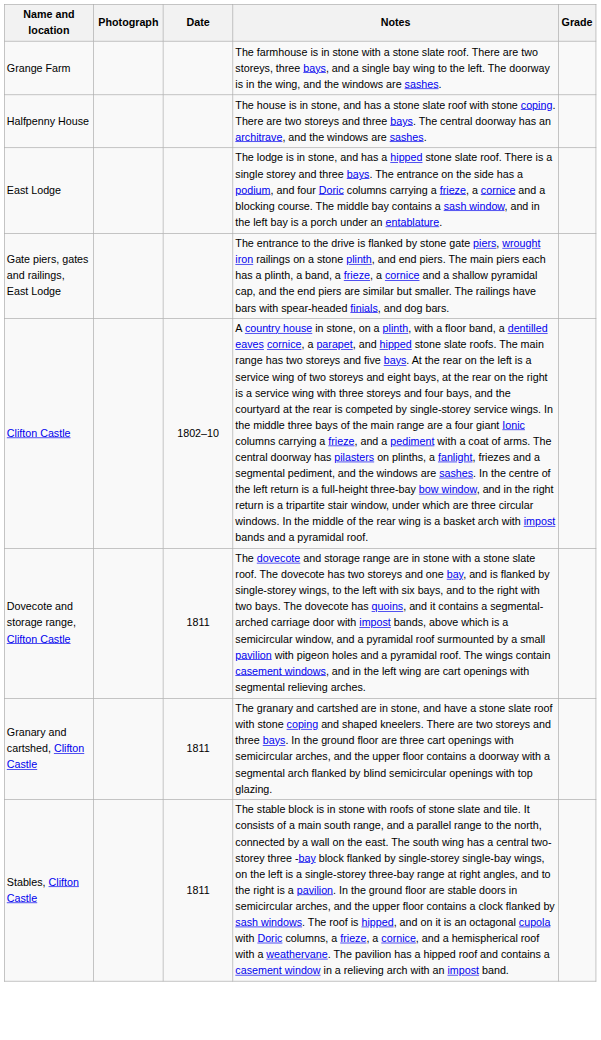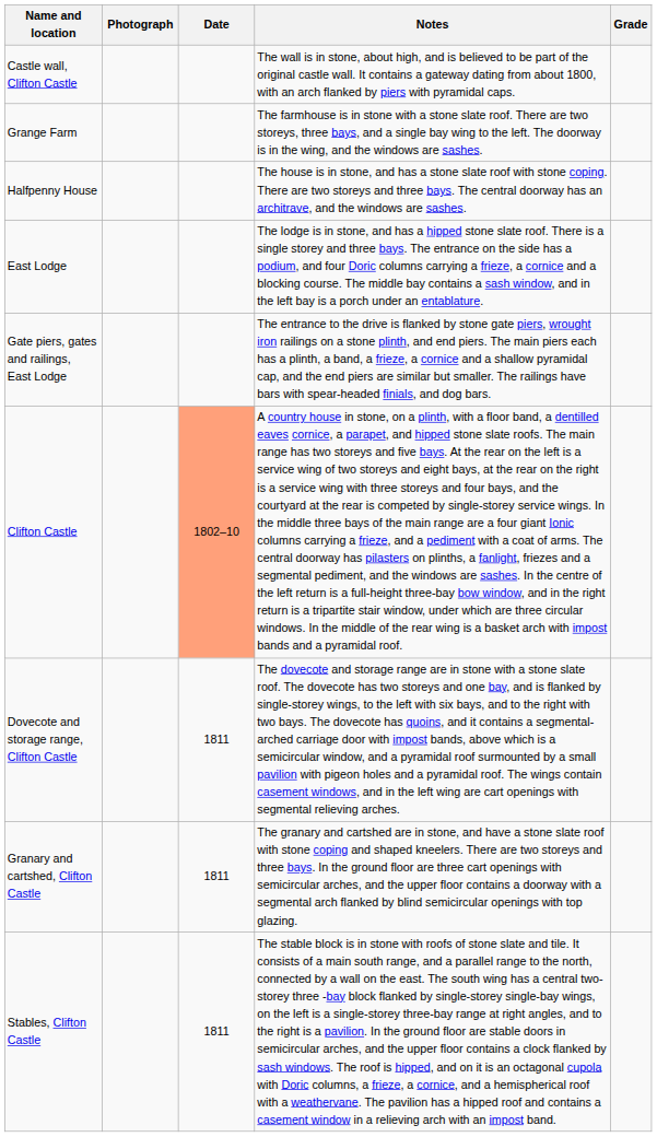+ row: Castle wall, Clifton Castle | The wall is in stone, about high, and is believed to be part of the original castle wall. It contains a gateway dating from about 1800, with an arch flanked by piers with pyramidal caps.
Clifton Castle | Date: no background -> lightsalmon background
